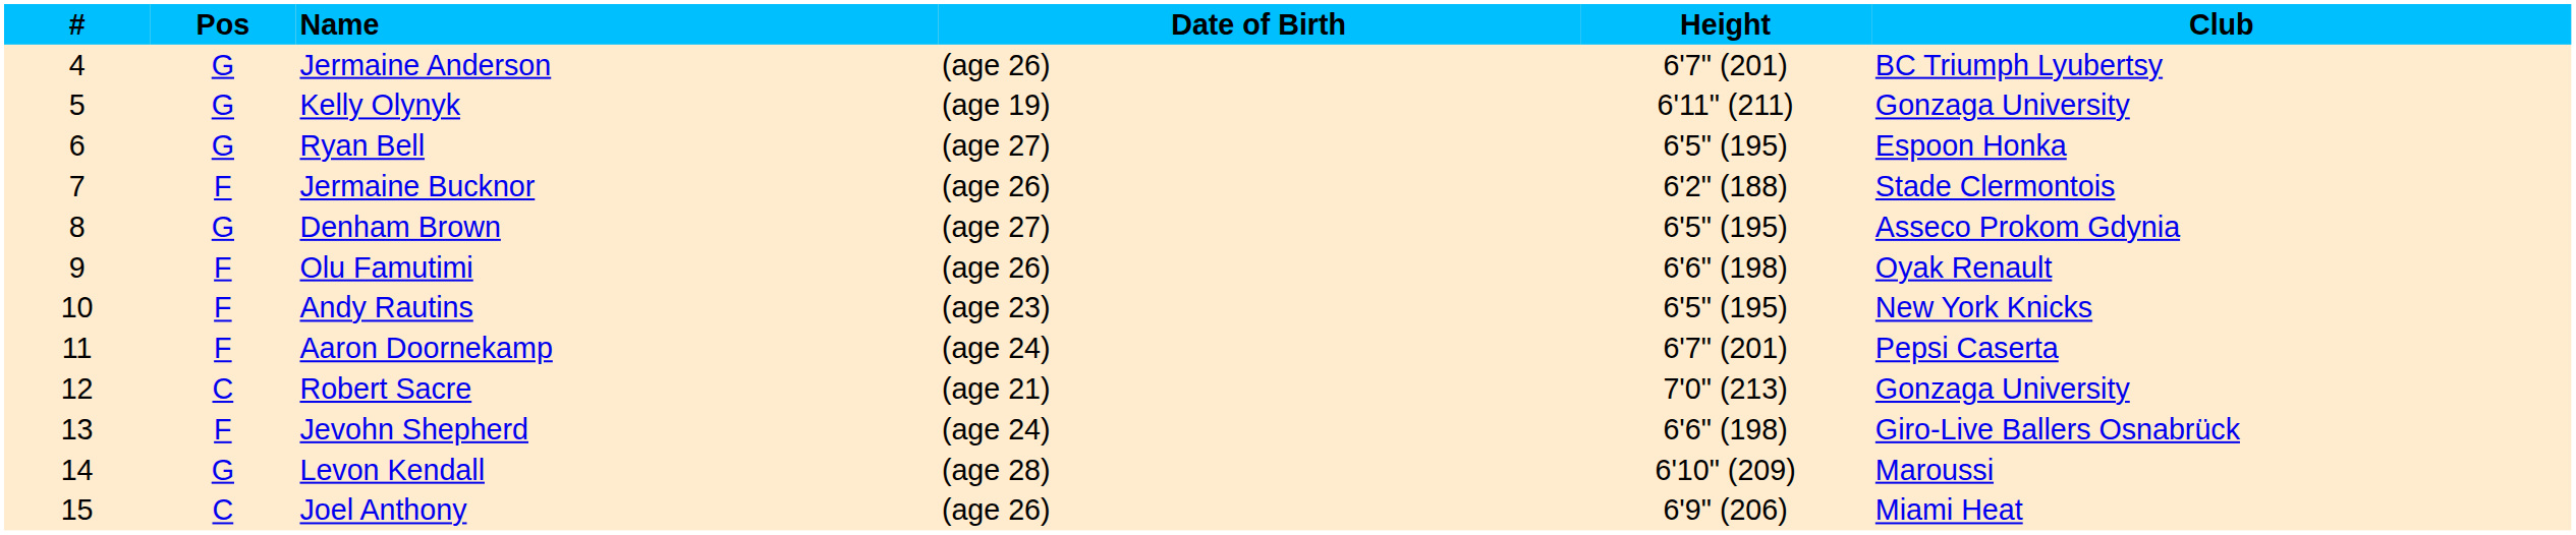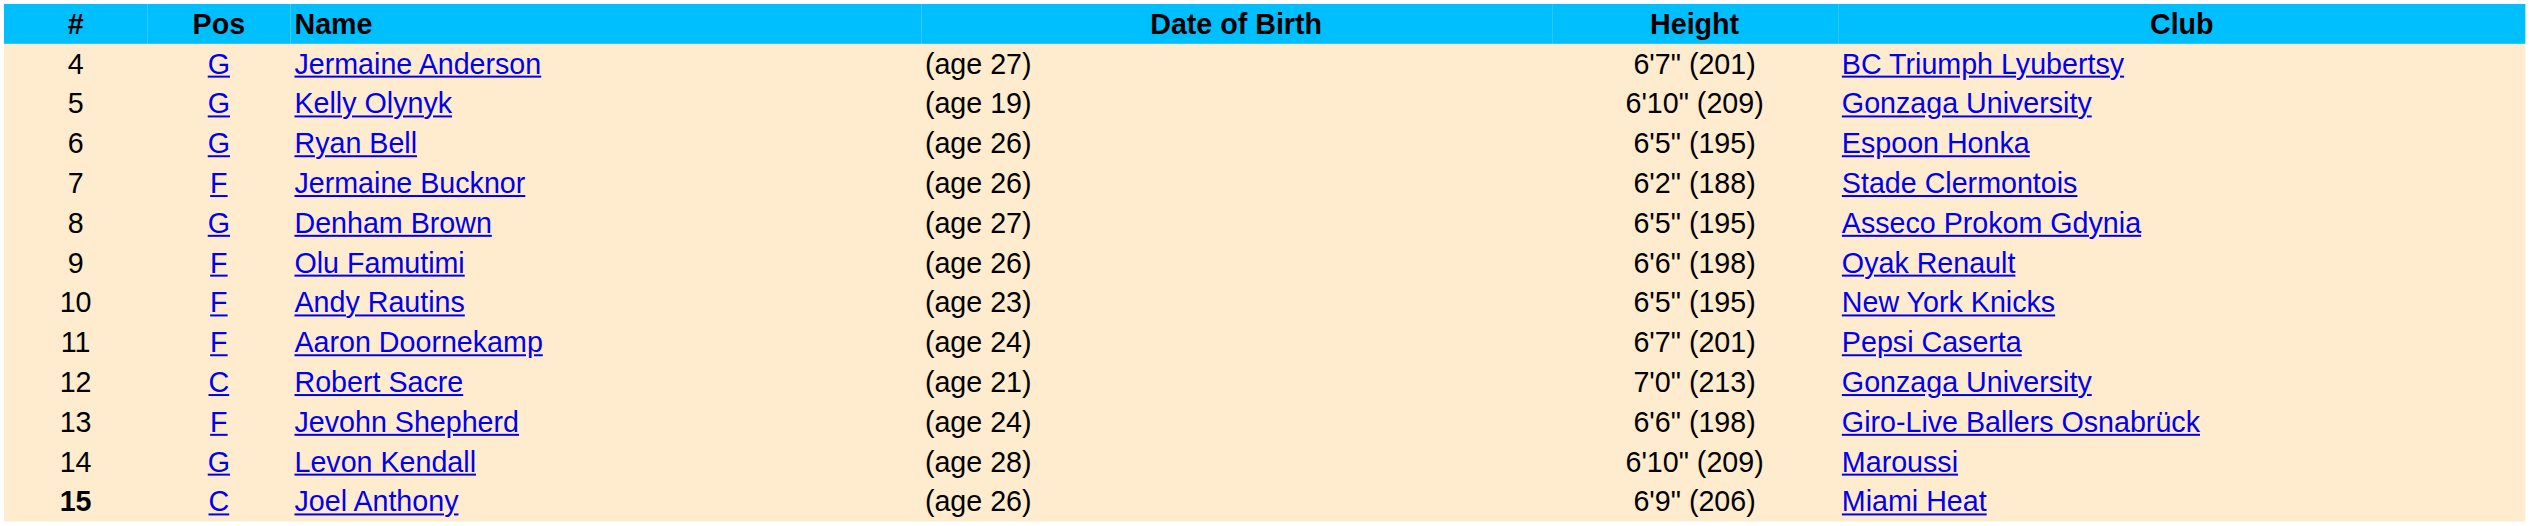Jermaine Anderson | Date of Birth: (age 26) -> (age 27)
Kelly Olynyk | Height: 6'11" (211) -> 6'10" (209)
Ryan Bell | Date of Birth: (age 27) -> (age 26)
Joel Anthony | #: normal -> bold
